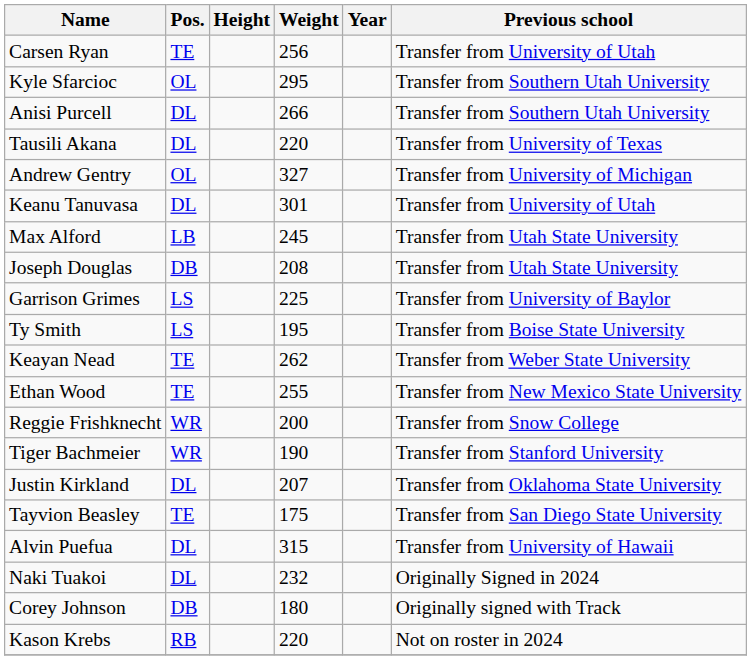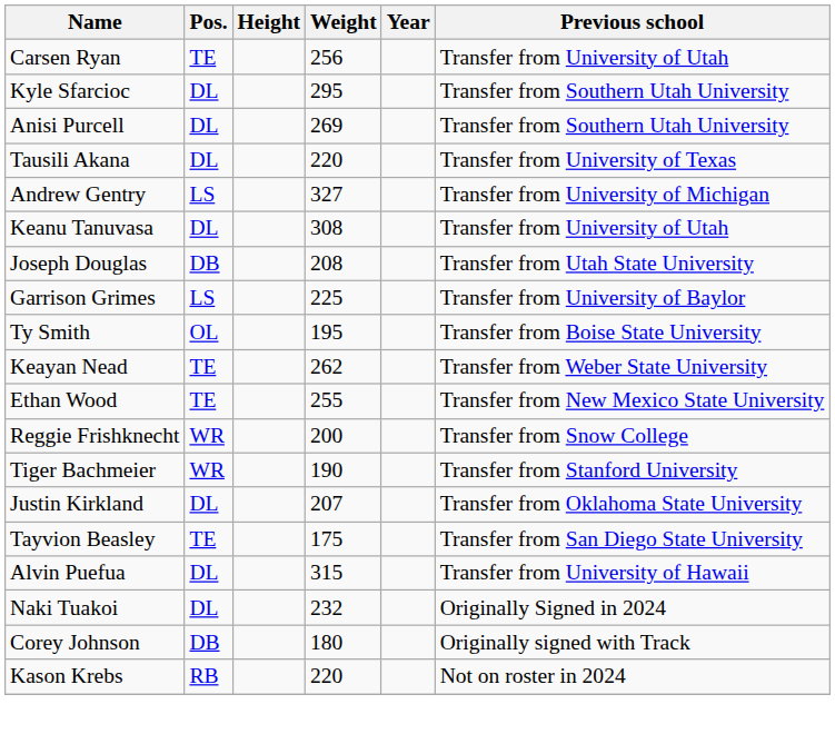Kyle Sfarcioc | Pos.: OL -> DL
Anisi Purcell | Weight: 266 -> 269
Andrew Gentry | Pos.: OL -> LS
Keanu Tanuvasa | Weight: 301 -> 308
- row: Max Alford | LB | 245 | Transfer from Utah State University
Ty Smith | Pos.: LS -> OL
